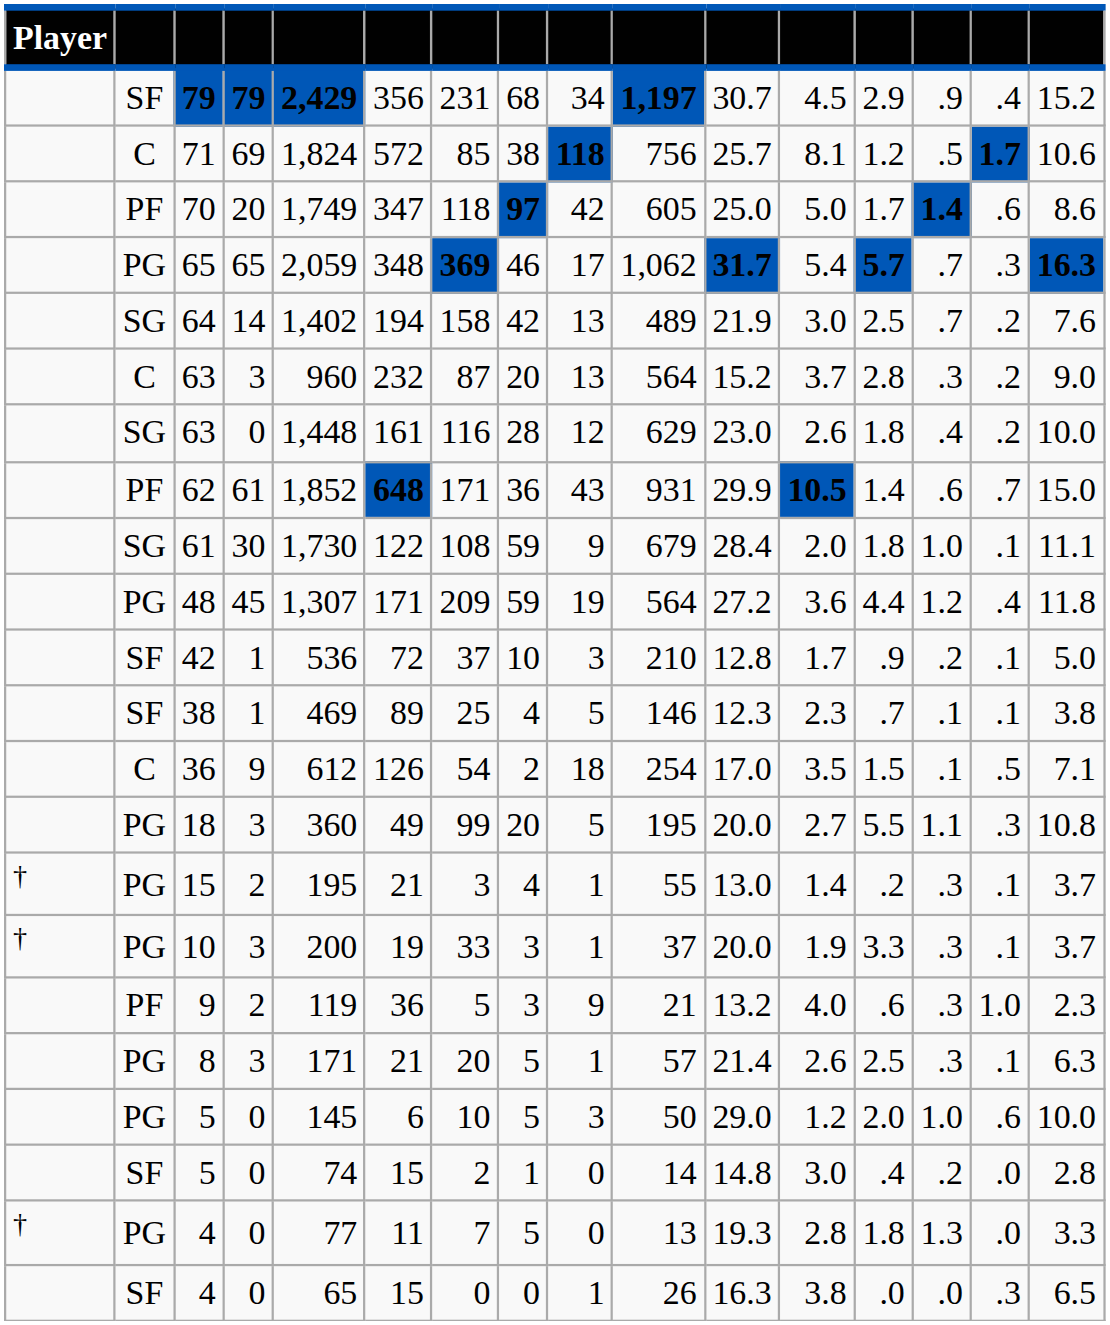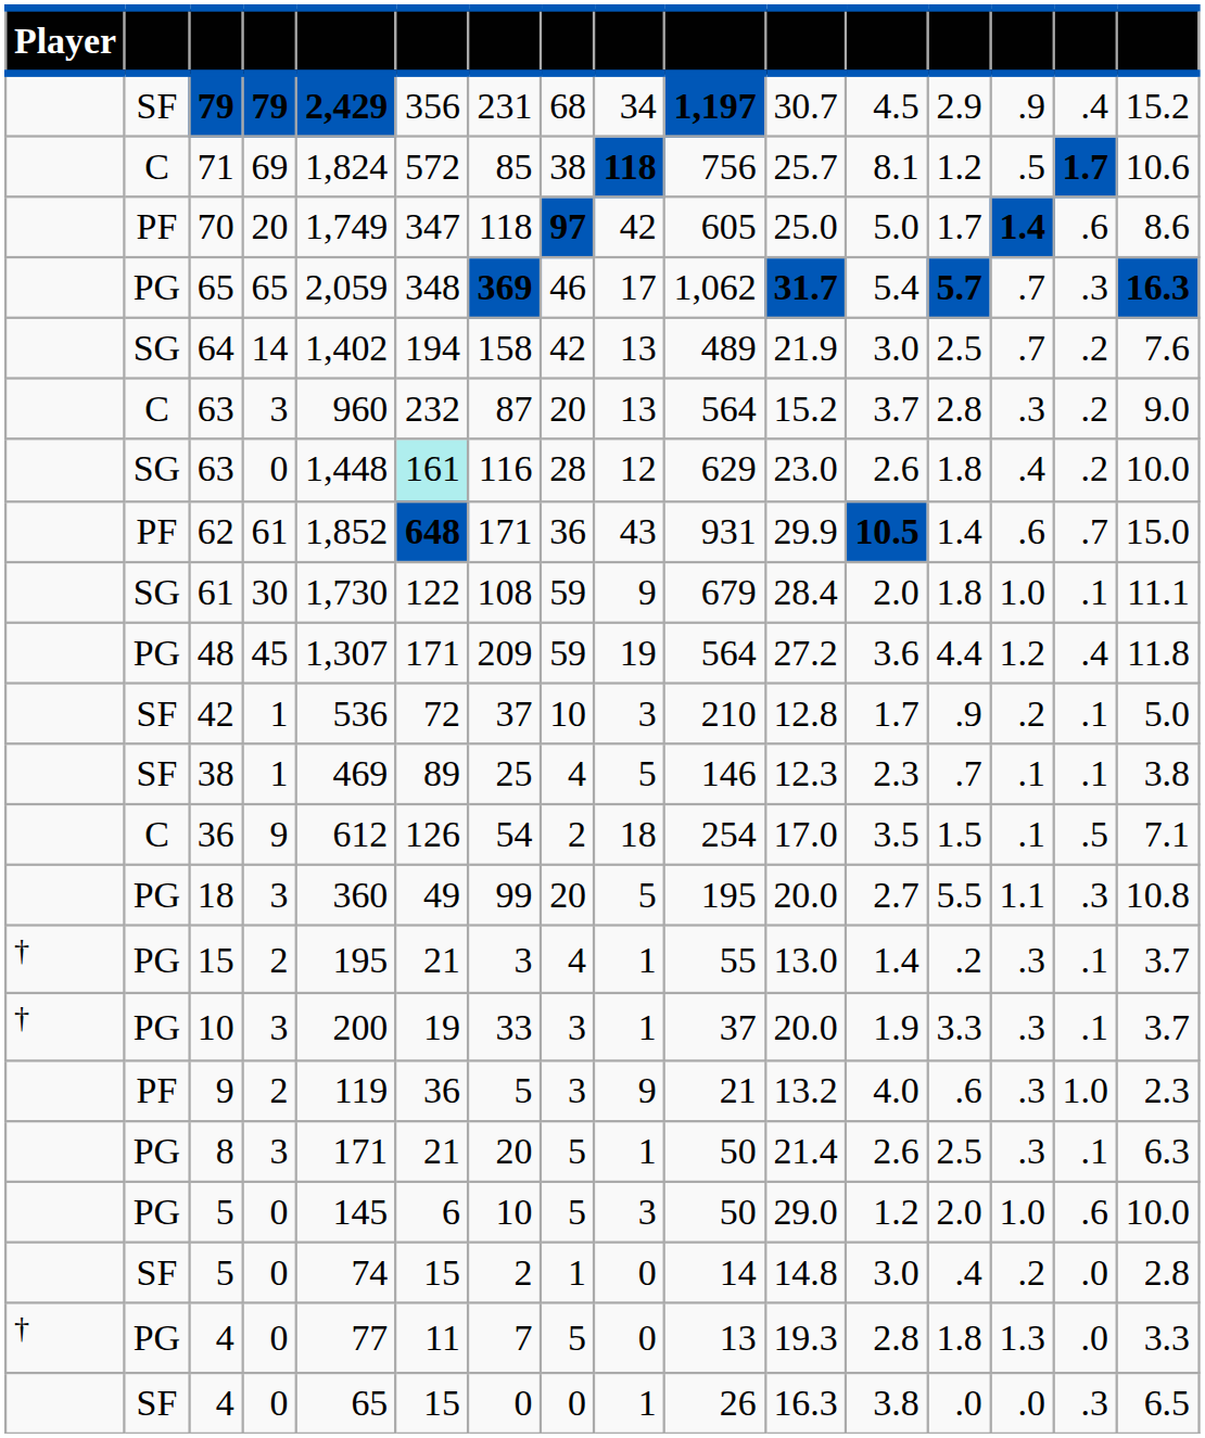SG / 63 | column 6: no background -> paleturquoise background
8 | column 10: 57 -> 50
